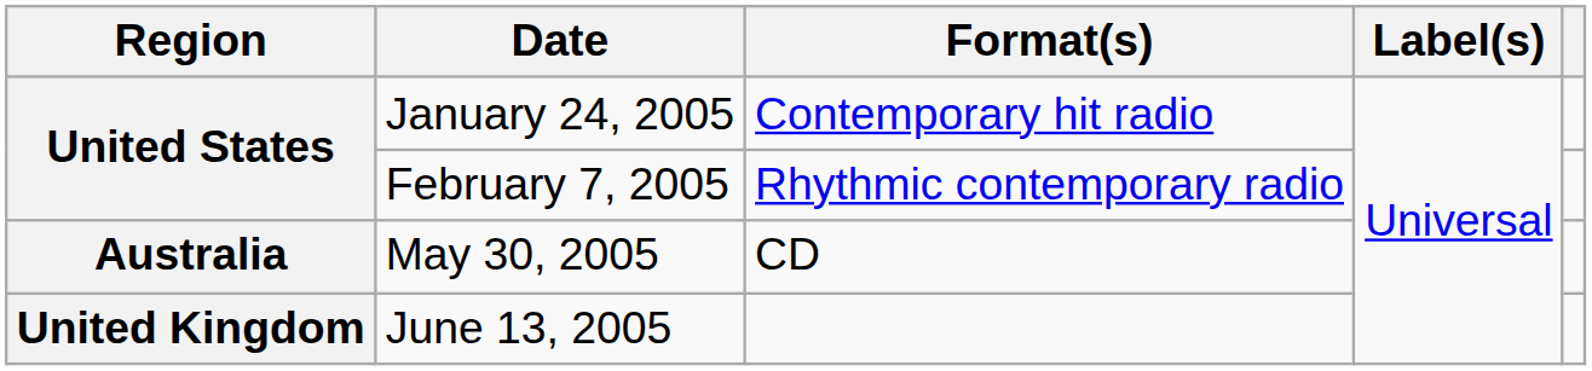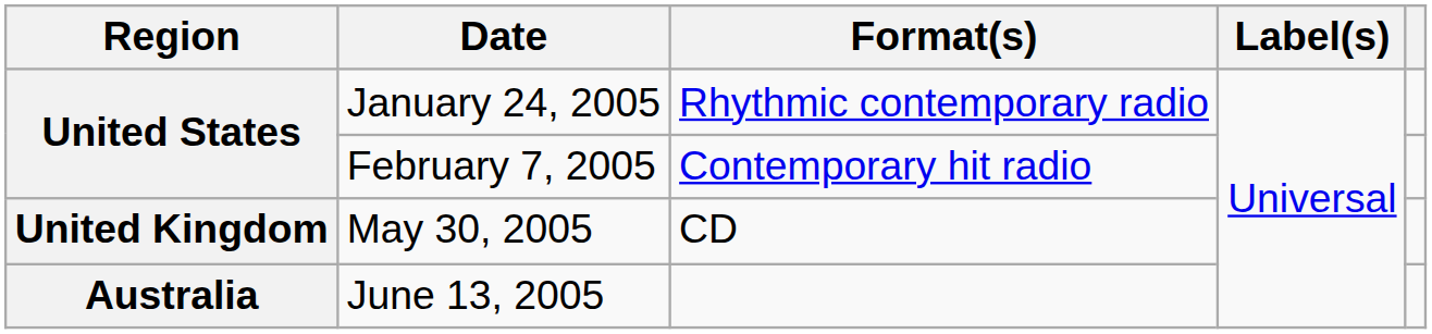January 24, 2005 | Format(s): Contemporary hit radio -> Rhythmic contemporary radio
February 7, 2005 | Format(s): Rhythmic contemporary radio -> Contemporary hit radio
May 30, 2005 | Region: Australia -> United Kingdom
June 13, 2005 | Region: United Kingdom -> Australia
